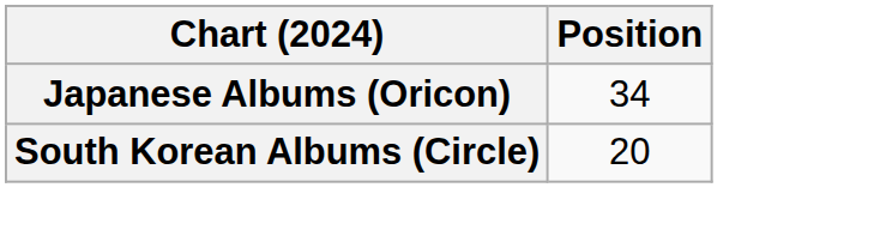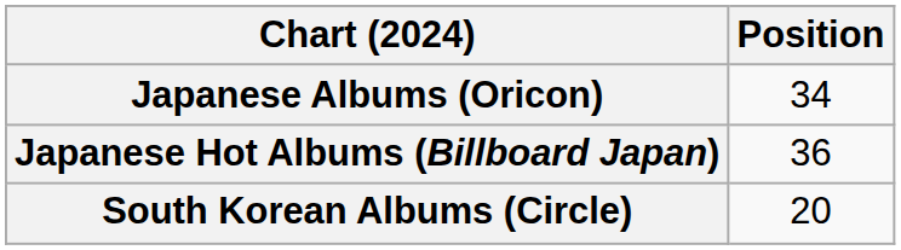+ row: Japanese Hot Albums (Billboard Japan) | 36
